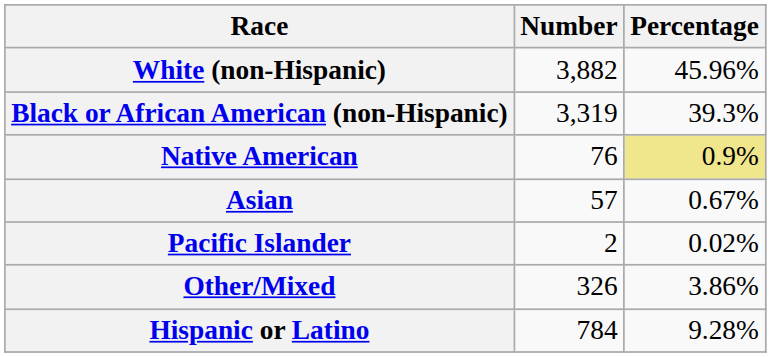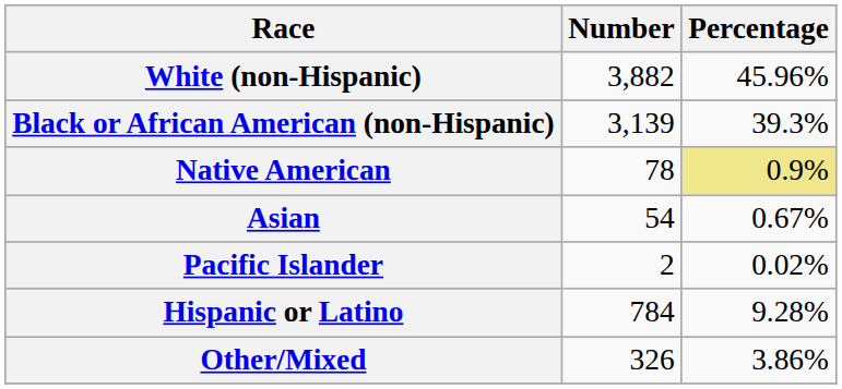Black or African American (non-Hispanic) | Number: 3,319 -> 3,139
Native American | Number: 76 -> 78
Asian | Number: 57 -> 54
rows swapped: Other/Mixed <-> Hispanic or Latino
